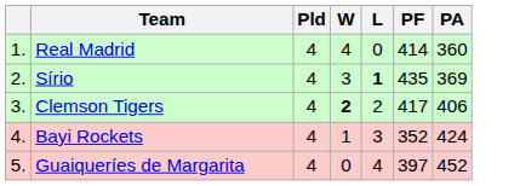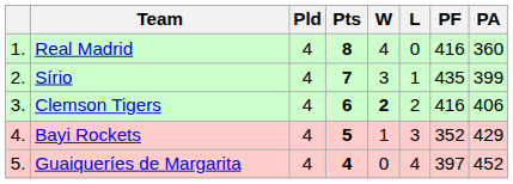+ column: Pts | 8 | 7 | 6 | 5 | 4
Real Madrid | PF: 414 -> 416
Sírio | L: bold -> normal
Sírio | PA: 369 -> 399
Clemson Tigers | PF: 417 -> 416
Bayi Rockets | PA: 424 -> 429
